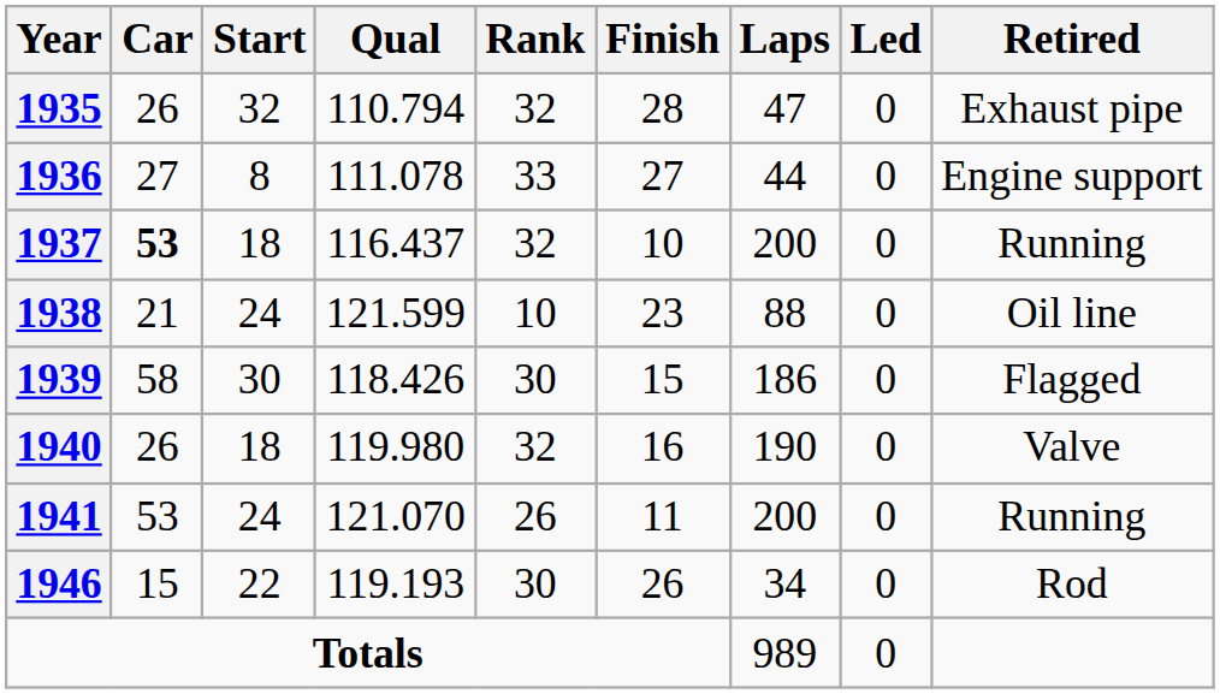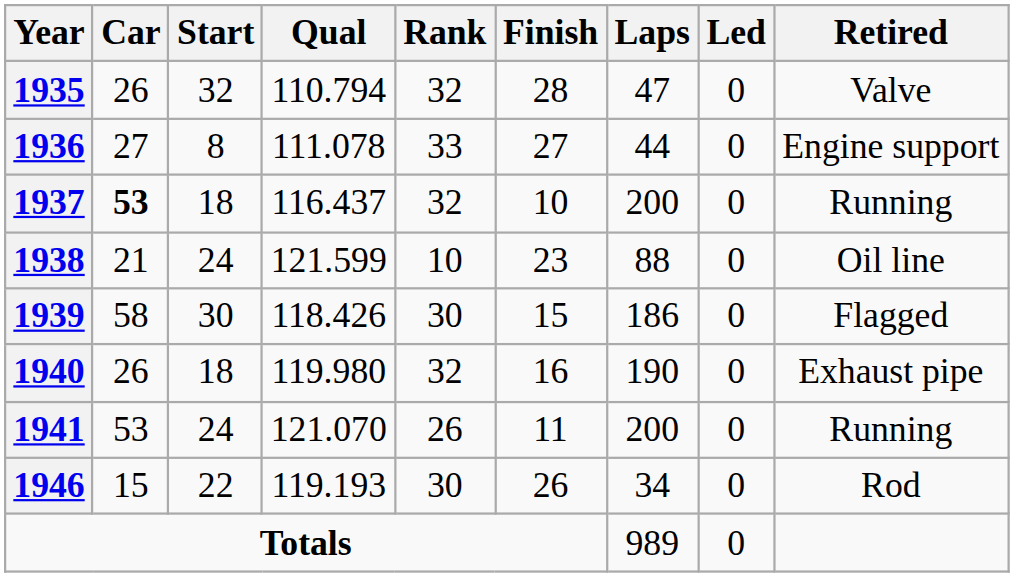1935 | Retired: Exhaust pipe -> Valve
1940 | Retired: Valve -> Exhaust pipe
